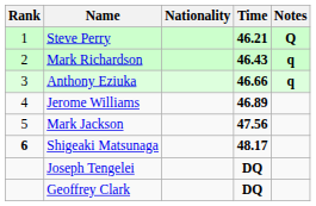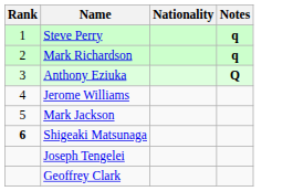- column: Time | 46.21 | 46.43 | 46.66 | 46.89 | 47.56 | 48.17 | DQ | DQ
Steve Perry | Notes: Q -> q
Anthony Eziuka | Notes: q -> Q
